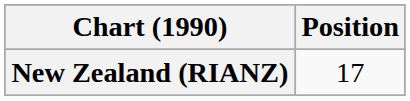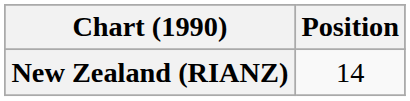New Zealand (RIANZ) | Position: 17 -> 14
